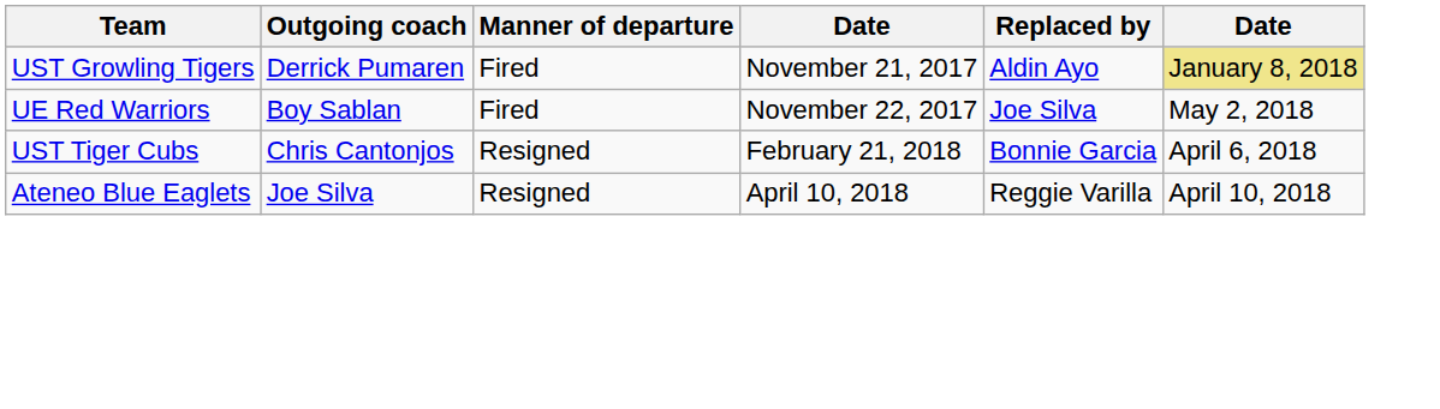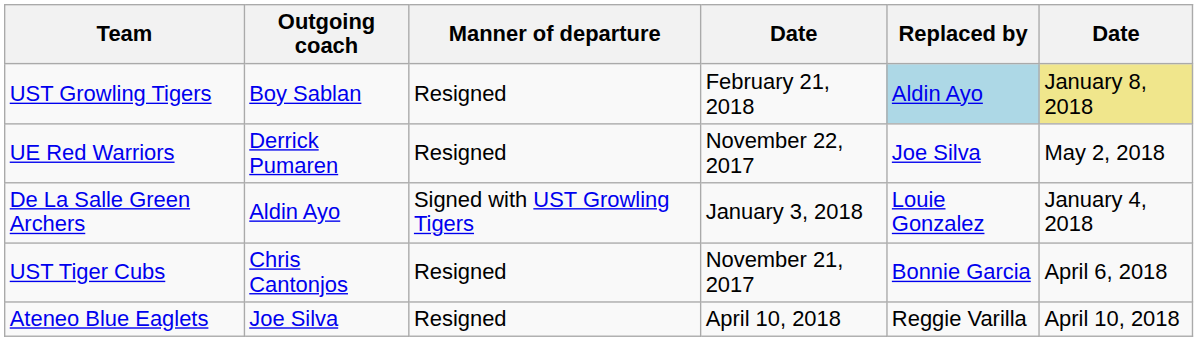UST Growling Tigers | Outgoing coach: Derrick Pumaren -> Boy Sablan
UST Growling Tigers | Manner of departure: Fired -> Resigned
UST Growling Tigers | column 4: November 21, 2017 -> February 21, 2018
UST Growling Tigers | Replaced by: no background -> lightblue background
UE Red Warriors | Outgoing coach: Boy Sablan -> Derrick Pumaren
UE Red Warriors | Manner of departure: Fired -> Resigned
+ row: De La Salle Green Archers | Aldin Ayo | Signed with UST Growling Tigers | January 3, 2018 | Louie Gonzalez | January 4, 2018
UST Tiger Cubs | column 4: February 21, 2018 -> November 21, 2017
